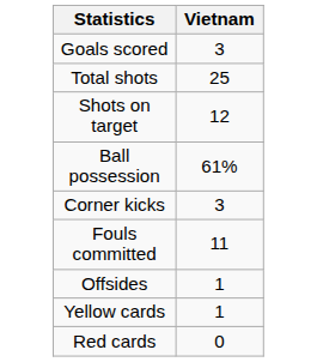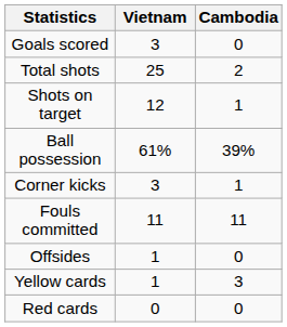+ column: Cambodia | 0 | 2 | 1 | 39% | 1 | 11 | 0 | 3 | 0
